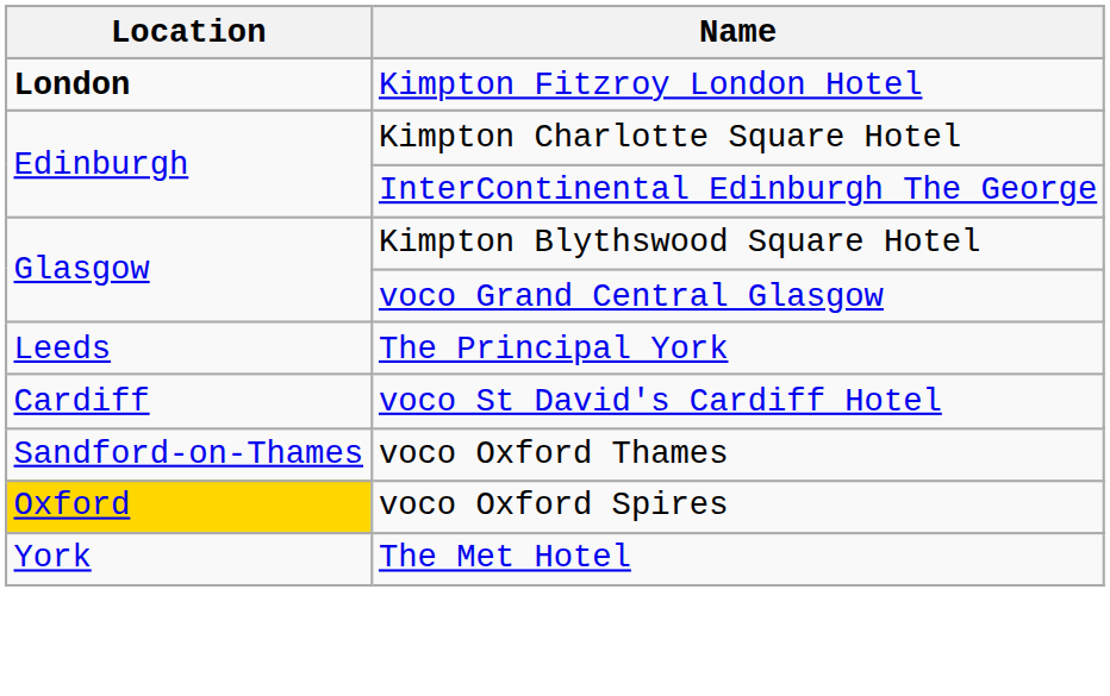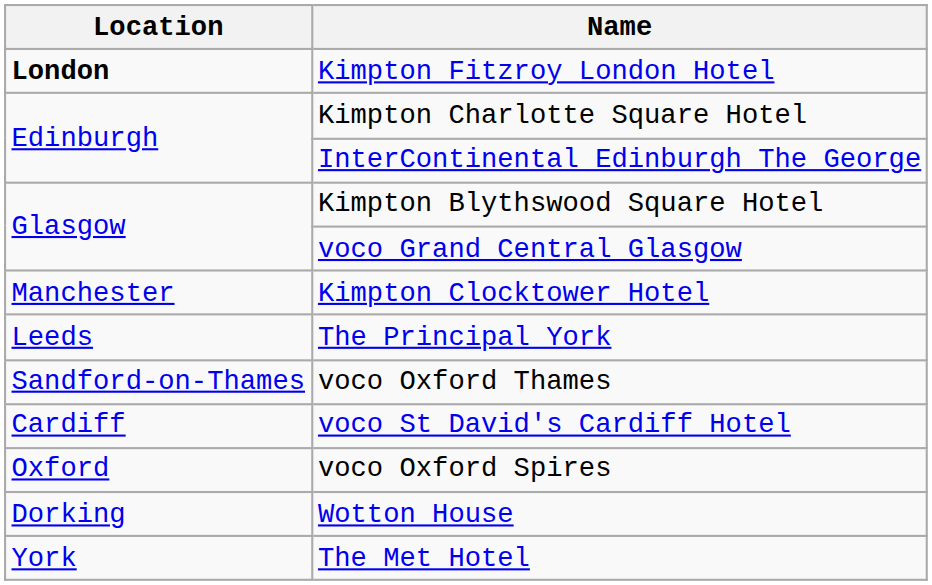+ row: Manchester | Kimpton Clocktower Hotel
rows swapped: voco St David's Cardiff Hotel <-> voco Oxford Thames
voco Oxford Spires | Location: gold background -> no background
+ row: Dorking | Wotton House
